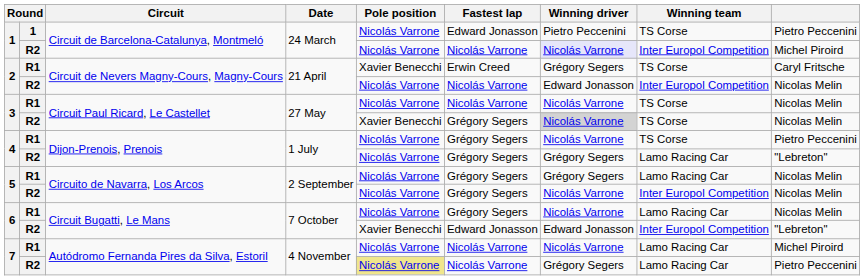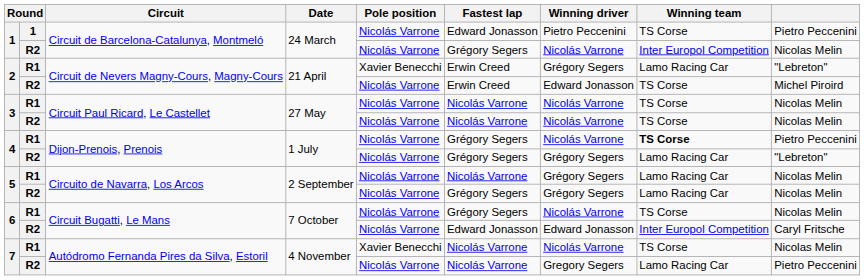1 / R2 | Fastest lap: Nicolás Varrone -> Grégory Segers
1 / R2 | Winning driver: lavender background -> no background
1 / R2 | column 9: Michel Piroird -> Nicolas Melin
2 / R1 | Winning team: TS Corse -> Lamo Racing Car
2 / R1 | column 9: Caryl Fritsche -> "Lebreton"
2 / R2 | Fastest lap: Nicolás Varrone -> Erwin Creed
2 / R2 | Winning team: Inter Europol Competition -> TS Corse
2 / R2 | column 9: Nicolas Melin -> Michel Piroird
3 / R2 | Pole position: Xavier Benecchi -> Nicolás Varrone
3 / R2 | Fastest lap: Grégory Segers -> Nicolás Varrone
3 / R2 | Winning driver: lightgrey background -> no background
4 / R1 | Winning team: normal -> bold
5 / R1 | Fastest lap: Grégory Segers -> Nicolás Varrone
5 / R2 | Winning driver: Nicolás Varrone -> Grégory Segers
5 / R2 | Winning team: Inter Europol Competition -> Lamo Racing Car
6 / R1 | Winning team: Lamo Racing Car -> TS Corse
6 / R2 | Pole position: Xavier Benecchi -> Nicolás Varrone
6 / R2 | column 9: "Lebreton" -> Caryl Fritsche
7 / R1 | Pole position: Nicolás Varrone -> Xavier Benecchi
7 / R1 | Winning team: Lamo Racing Car -> TS Corse
7 / R1 | column 9: Michel Piroird -> Nicolas Melin
7 / R2 | Pole position: khaki background -> no background
7 / R2 | Winning driver: Grégory Segers -> Gregory Segers
